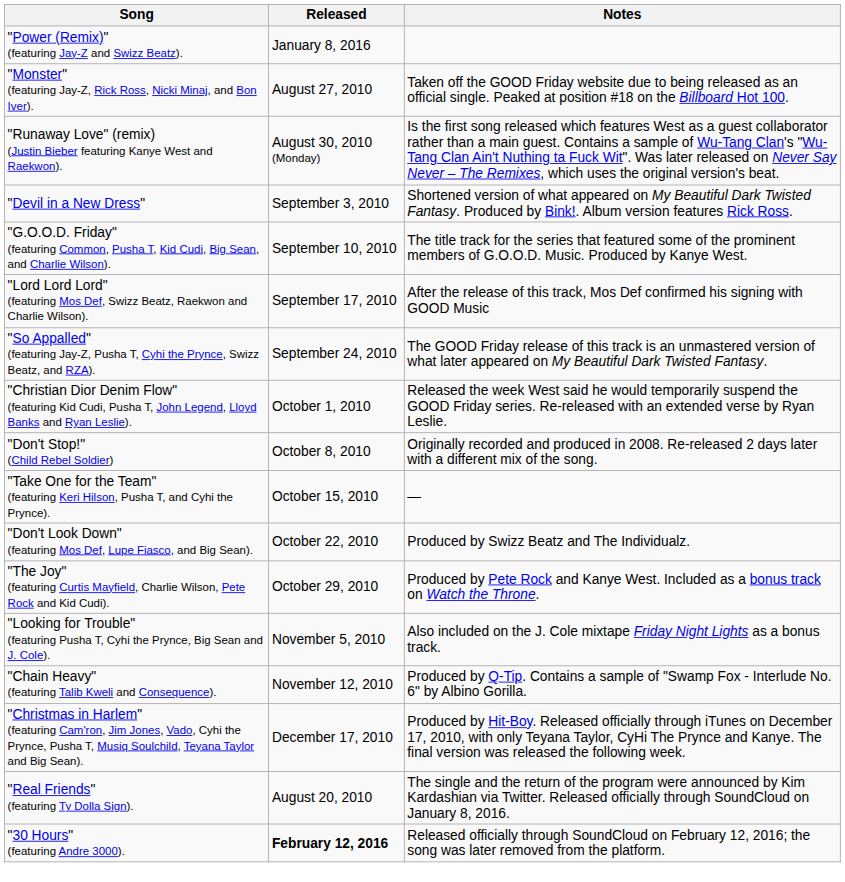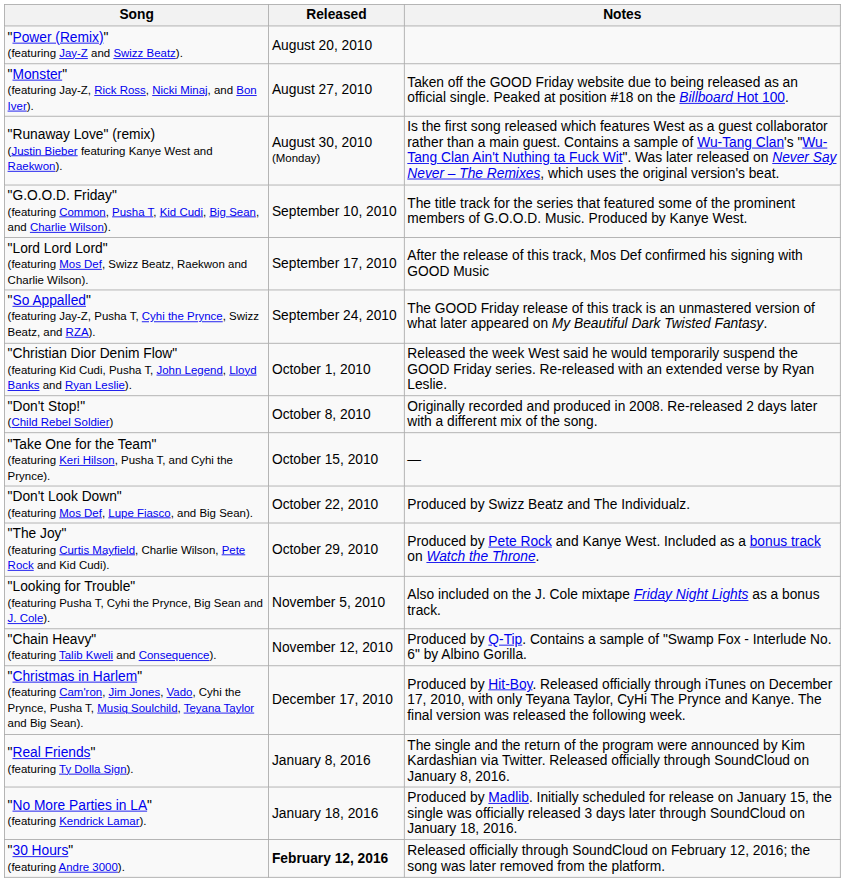"Power (Remix)" (featuring Jay-Z and Swizz Beatz). | Released: January 8, 2016 -> August 20, 2010
- row: "Devil in a New Dress" | September 3, 2010 | Shortened version of what appeared on My Beautiful Dark Twisted Fantasy. Produced by Bink!. Album version features Rick Ross.
"Real Friends" (featuring Ty Dolla Sign). | Released: August 20, 2010 -> January 8, 2016
+ row: "No More Parties in LA" (featuring Kendrick Lamar). | January 18, 2016 | Produced by Madlib. Initially scheduled for release on January 15, the single was officially released 3 days later through SoundCloud on January 18, 2016.
